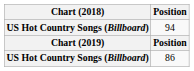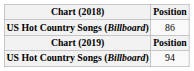rows swapped: 86 <-> 94
